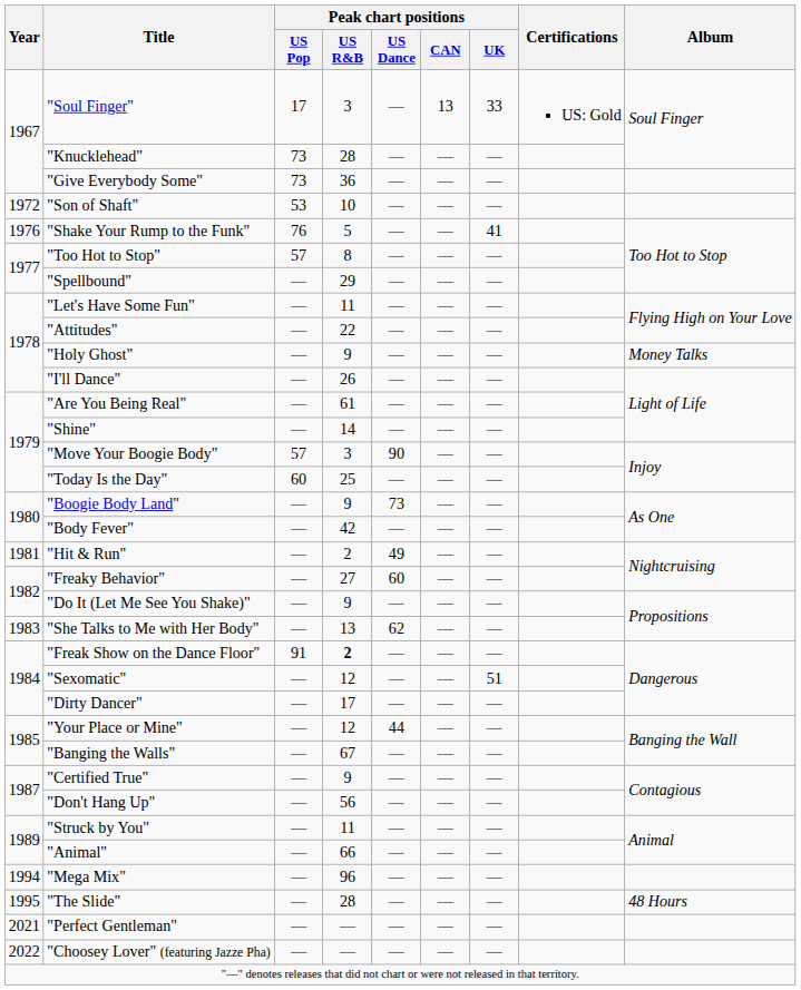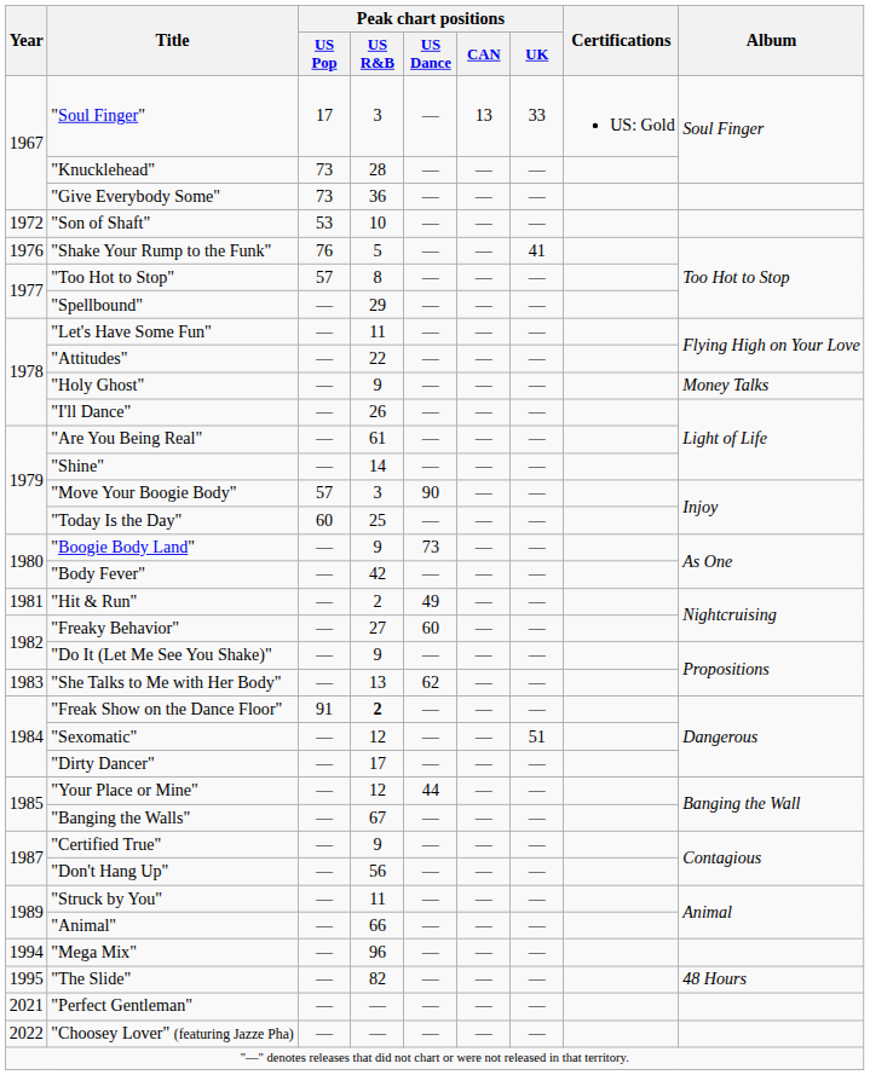"The Slide" | Peak chart positions / US R&B: 28 -> 82
